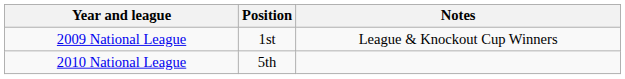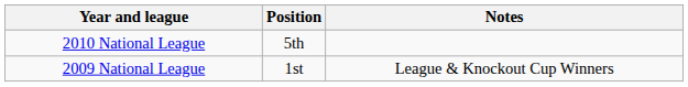rows swapped: 2009 National League <-> 2010 National League
